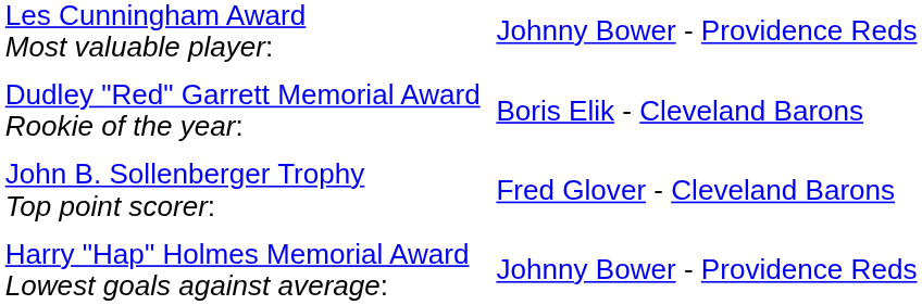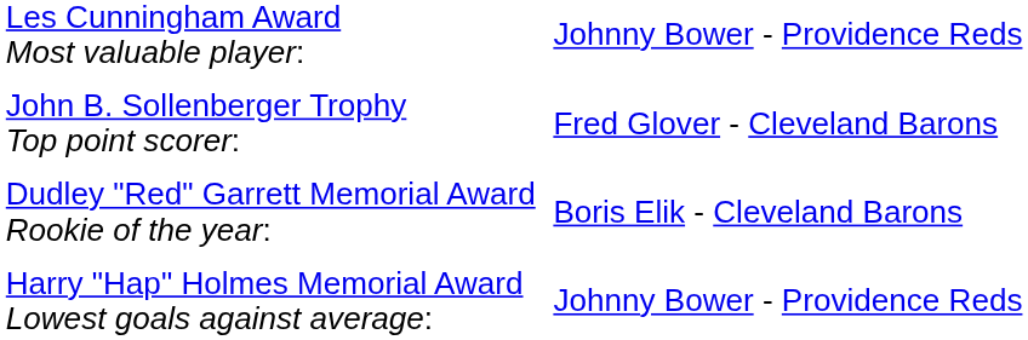rows swapped: John B. Sollenberger Trophy Top point scorer: <-> Dudley "Red" Garrett Memorial Award Rookie of the year:
